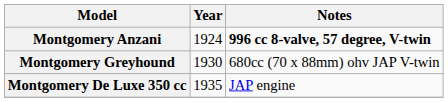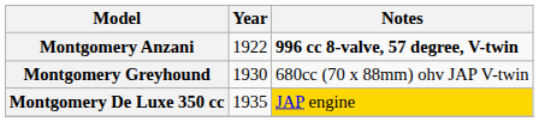Montgomery Anzani | Year: 1924 -> 1922
Montgomery De Luxe 350 cc | Notes: no background -> gold background
